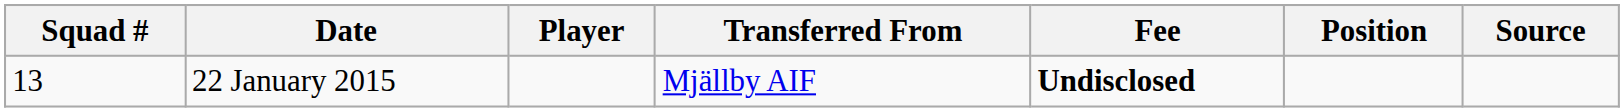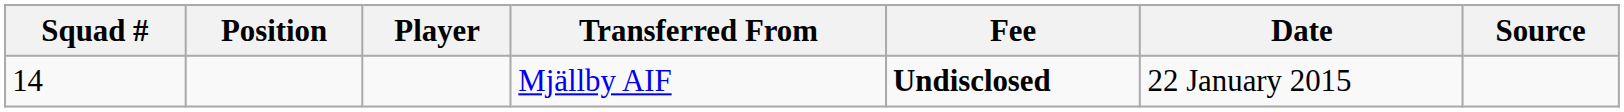columns swapped: Position <-> Date
Mjällby AIF | Squad #: 13 -> 14
